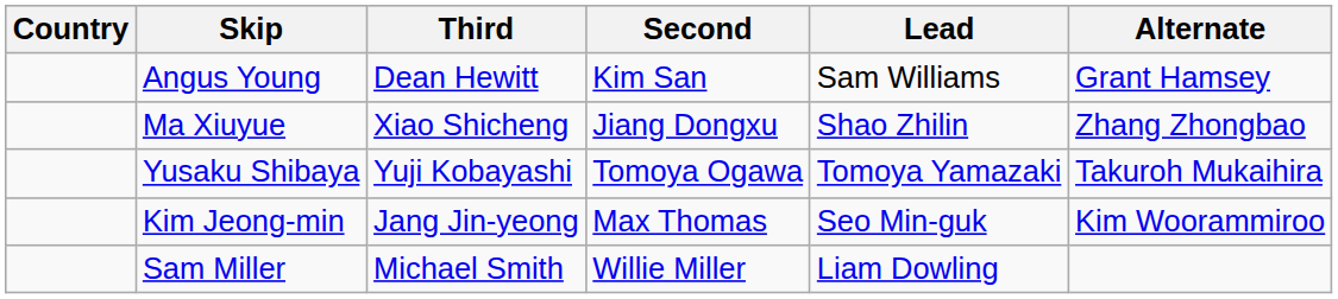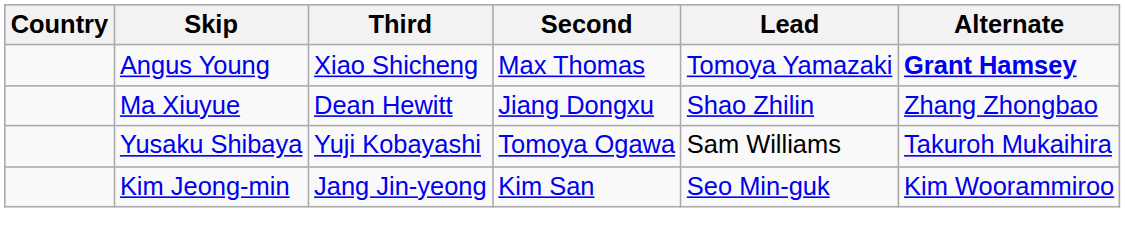Angus Young | Third: Dean Hewitt -> Xiao Shicheng
Angus Young | Second: Kim San -> Max Thomas
Angus Young | Lead: Sam Williams -> Tomoya Yamazaki
Angus Young | Alternate: normal -> bold
Ma Xiuyue | Third: Xiao Shicheng -> Dean Hewitt
Yusaku Shibaya | Lead: Tomoya Yamazaki -> Sam Williams
Kim Jeong-min | Second: Max Thomas -> Kim San
- row: Sam Miller | Michael Smith | Willie Miller | Liam Dowling
